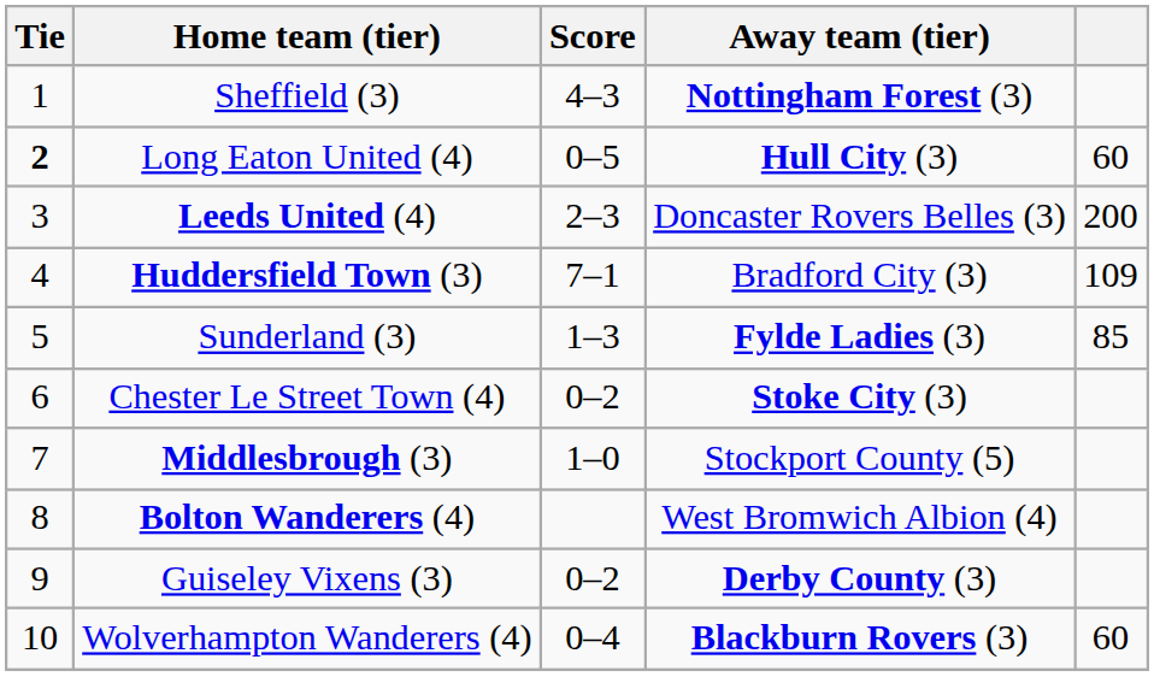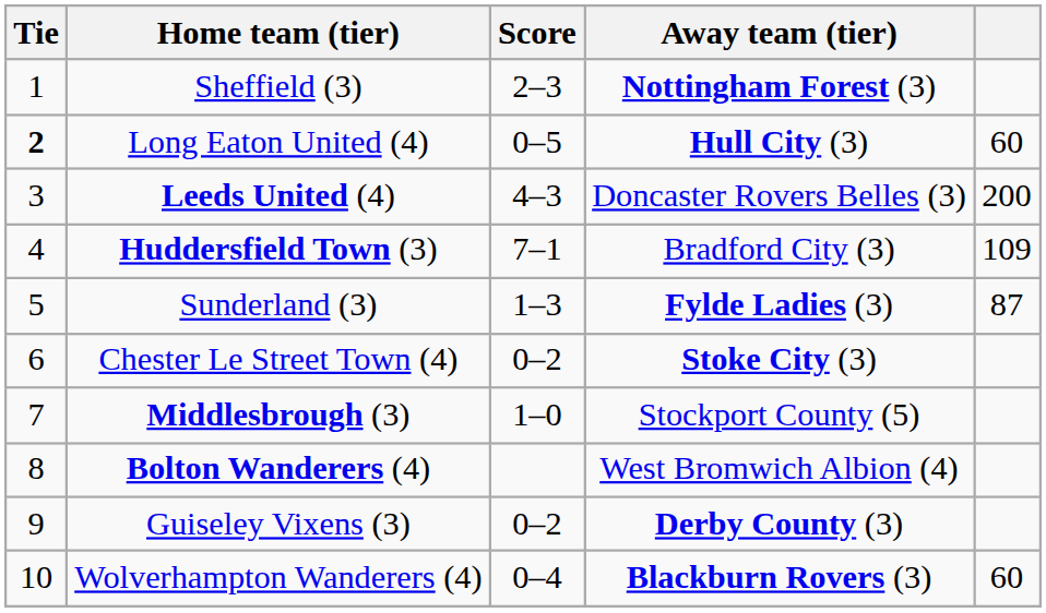Sheffield (3) | Score: 4–3 -> 2–3
Leeds United (4) | Score: 2–3 -> 4–3
Sunderland (3) | column 5: 85 -> 87
